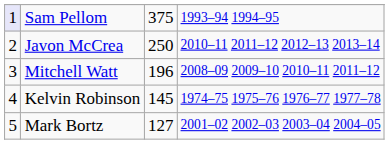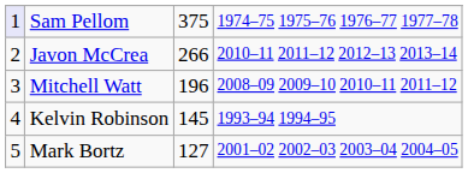Sam Pellom | column 4: 1993–94 1994–95 -> 1974–75 1975–76 1976–77 1977–78
Javon McCrea | column 3: 250 -> 266
Kelvin Robinson | column 4: 1974–75 1975–76 1976–77 1977–78 -> 1993–94 1994–95
